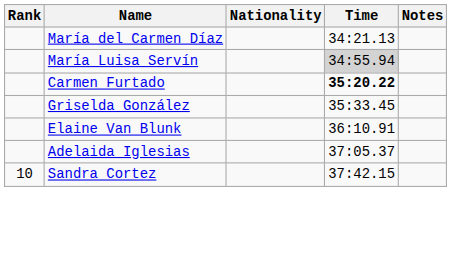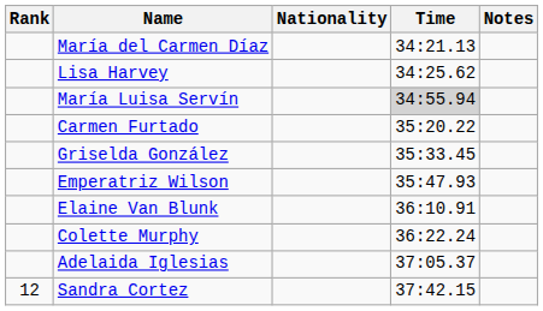+ row: Lisa Harvey | 34:25.62
Carmen Furtado | Time: bold -> normal
+ row: Emperatriz Wilson | 35:47.93
+ row: Colette Murphy | 36:22.24
Sandra Cortez | Rank: 10 -> 12
